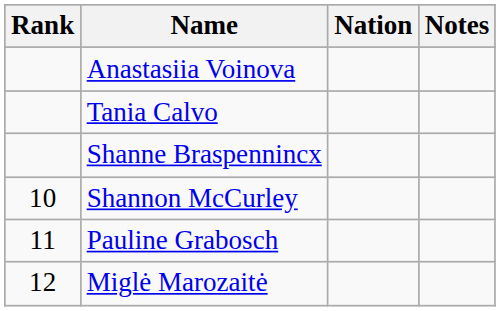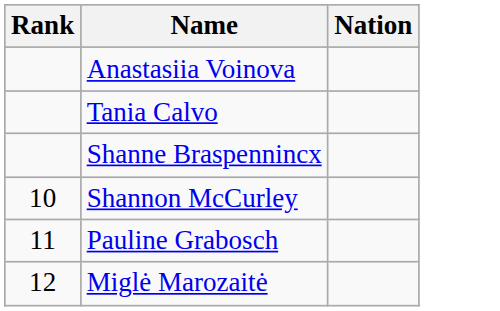- column: Notes
